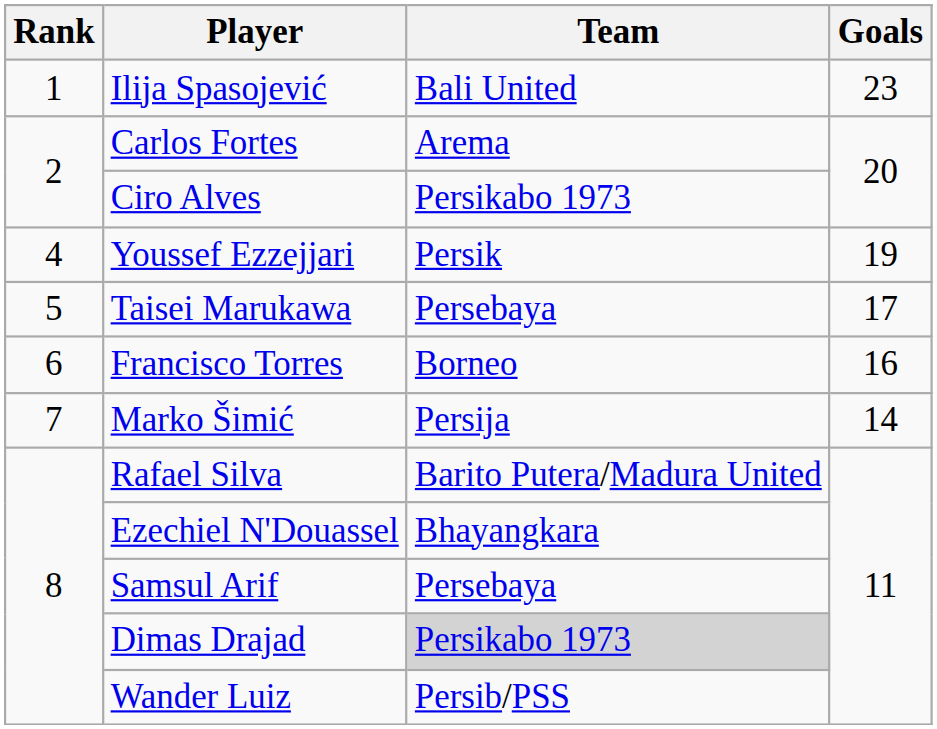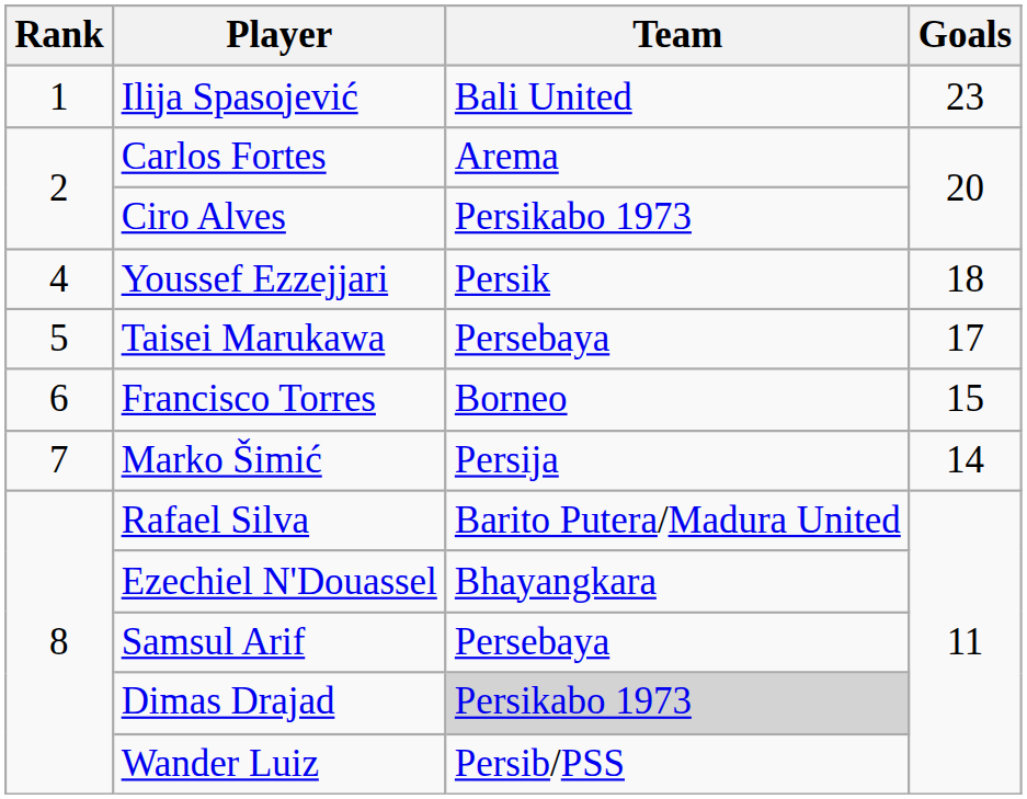Youssef Ezzejjari | Goals: 19 -> 18
Francisco Torres | Goals: 16 -> 15
